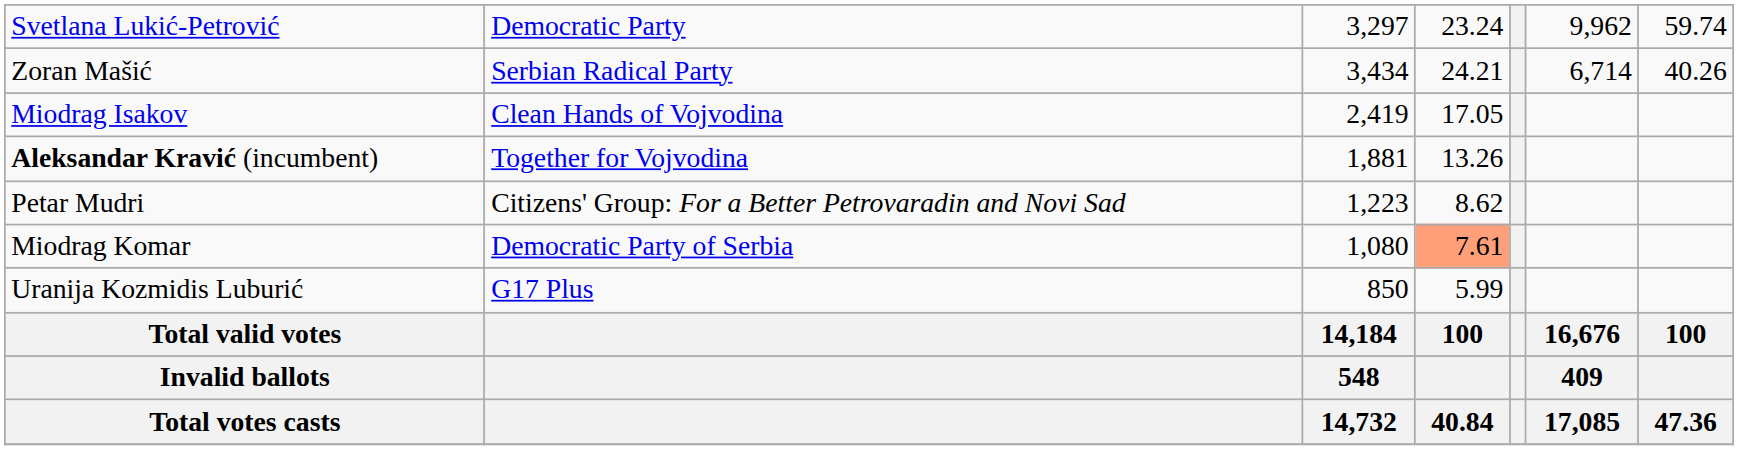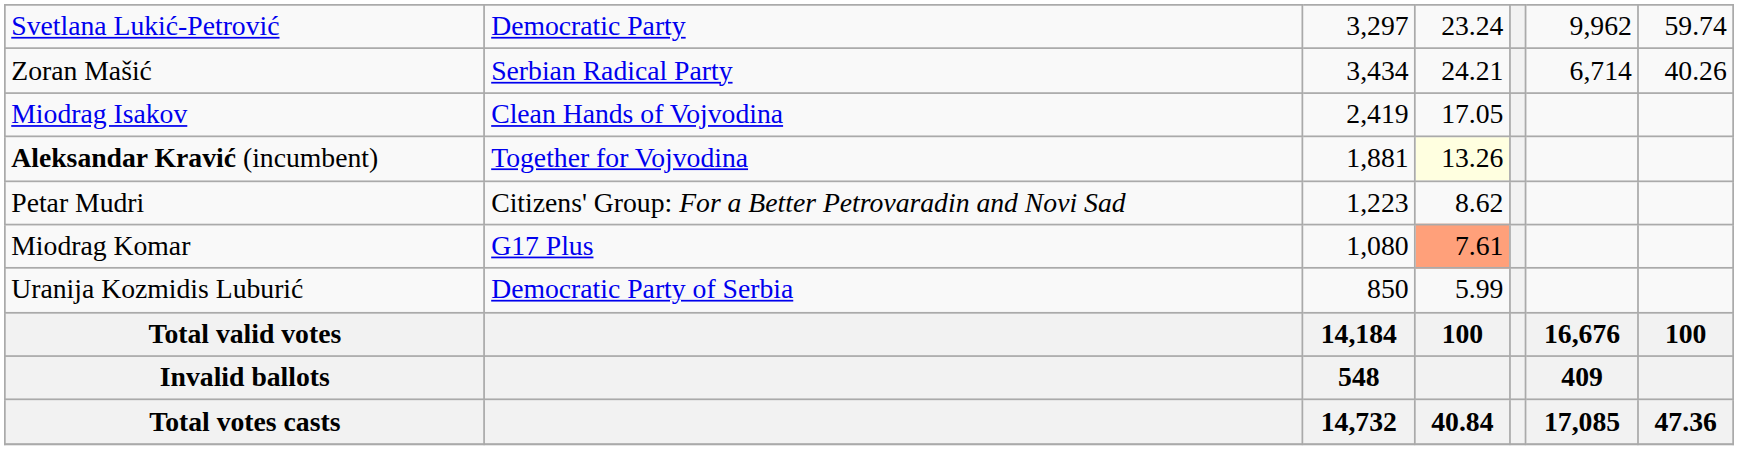Aleksandar Kravić (incumbent) | column 4: no background -> lightyellow background
Miodrag Komar | column 2: Democratic Party of Serbia -> G17 Plus
Uranija Kozmidis Luburić | column 2: G17 Plus -> Democratic Party of Serbia
